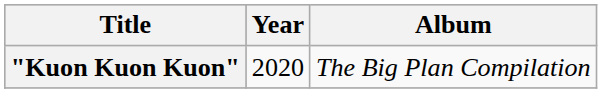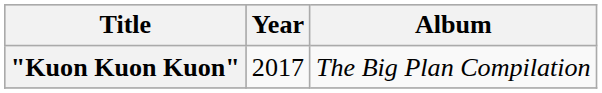"Kuon Kuon Kuon" | Year: 2020 -> 2017
